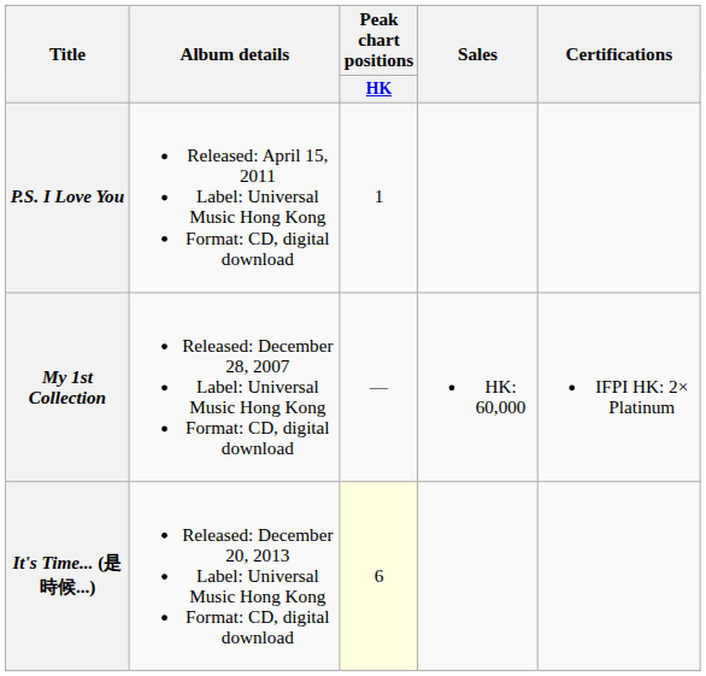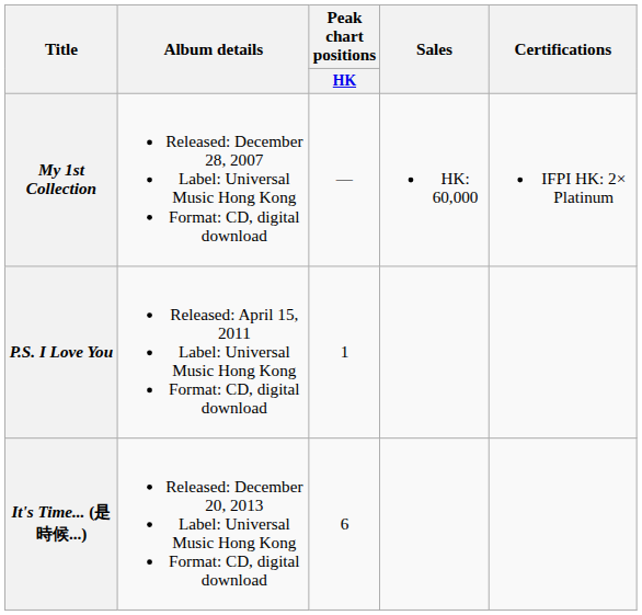rows swapped: My 1st Collection <-> P.S. I Love You
It's Time... (是時候...) | Peak chart positions / HK: lightyellow background -> no background
